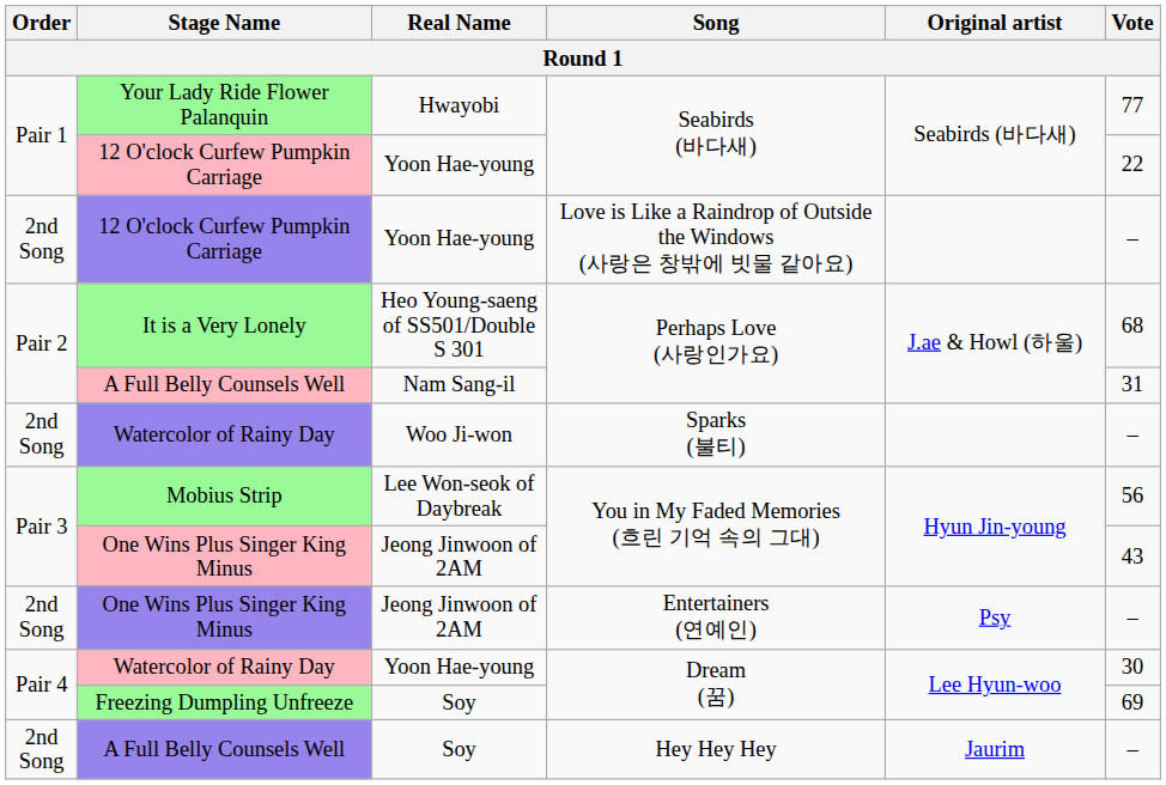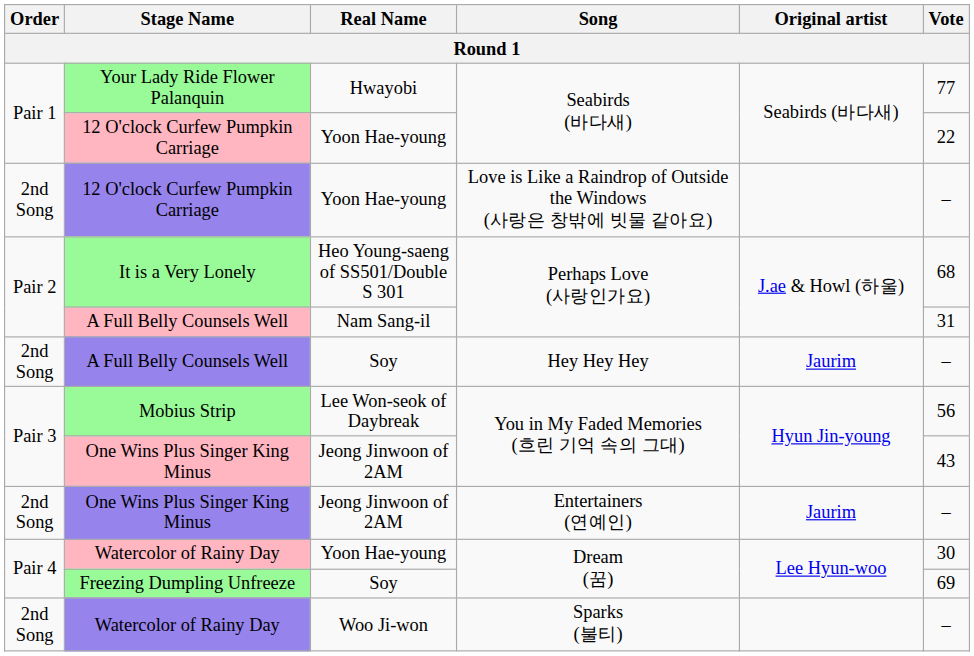rows swapped: A Full Belly Counsels Well / Hey Hey Hey <-> Watercolor of Rainy Day / Sparks (불티)
One Wins Plus Singer King Minus / Entertainers (연예인) | Original artist: Psy -> Jaurim
